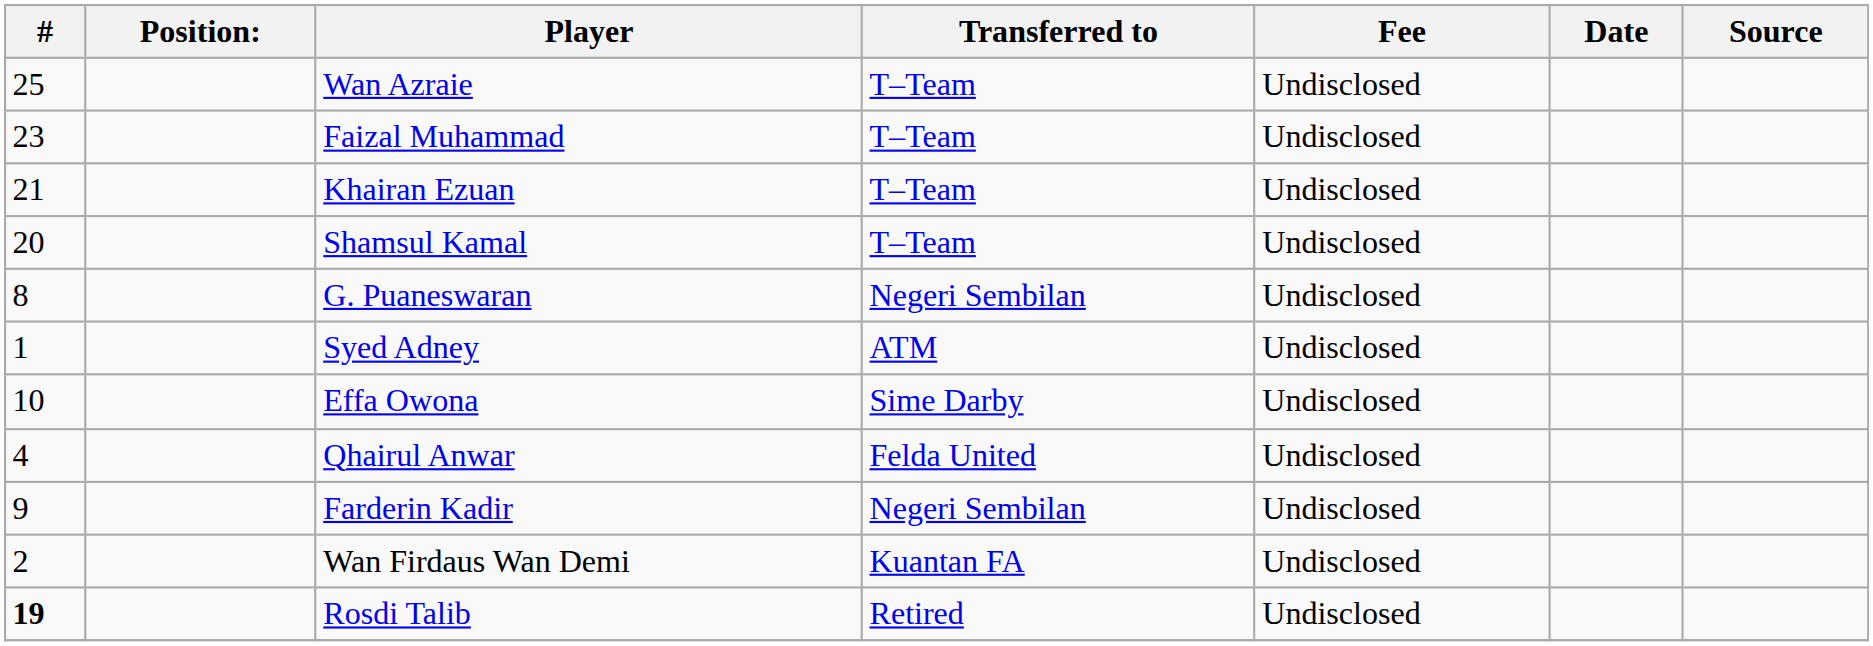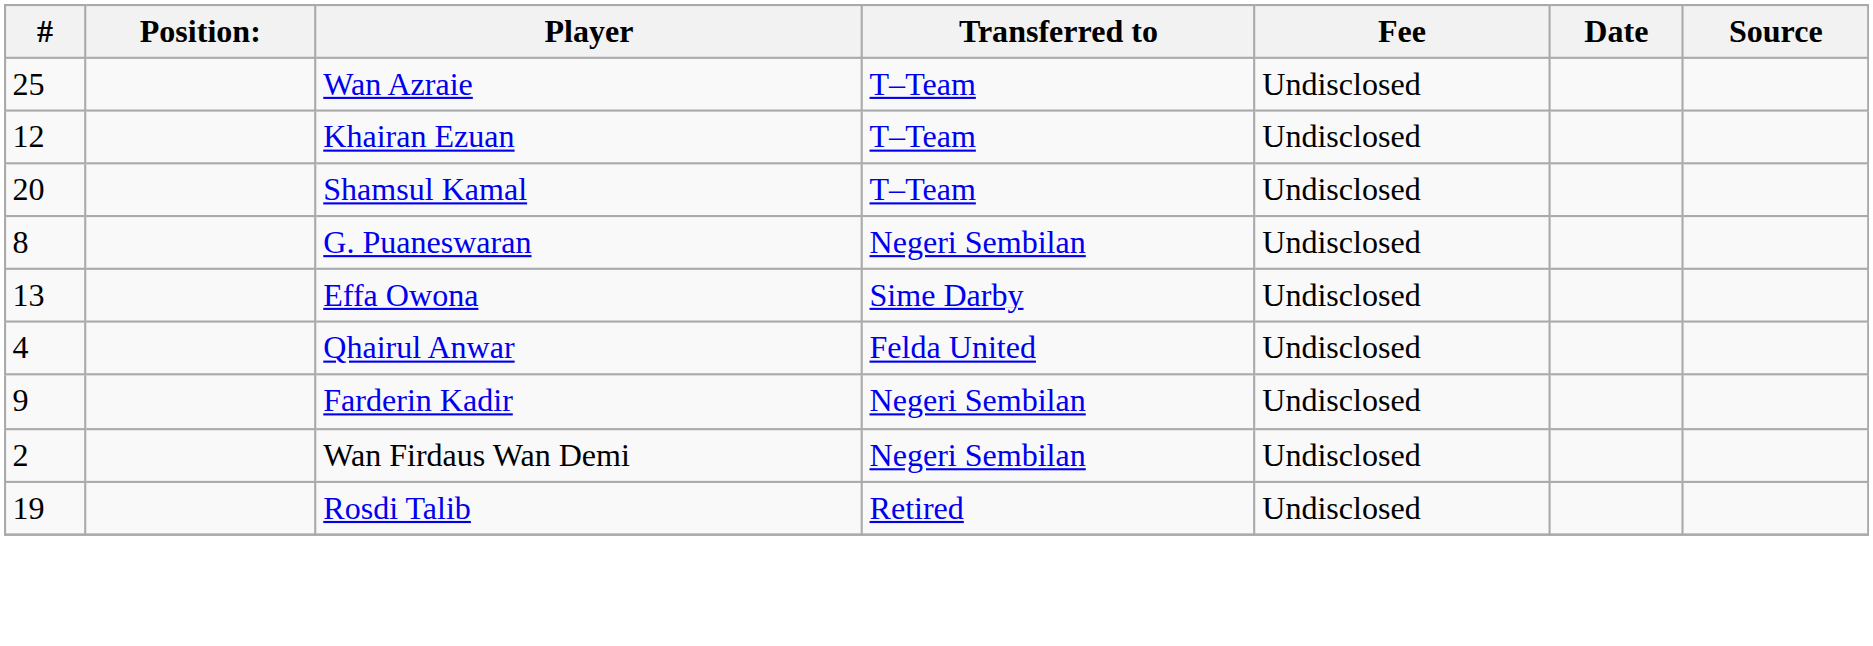- row: 23 | Faizal Muhammad | T–Team | Undisclosed
Khairan Ezuan | #: 21 -> 12
- row: 1 | Syed Adney | ATM | Undisclosed
Effa Owona | #: 10 -> 13
Wan Firdaus Wan Demi | Transferred to: Kuantan FA -> Negeri Sembilan
Rosdi Talib | #: bold -> normal
